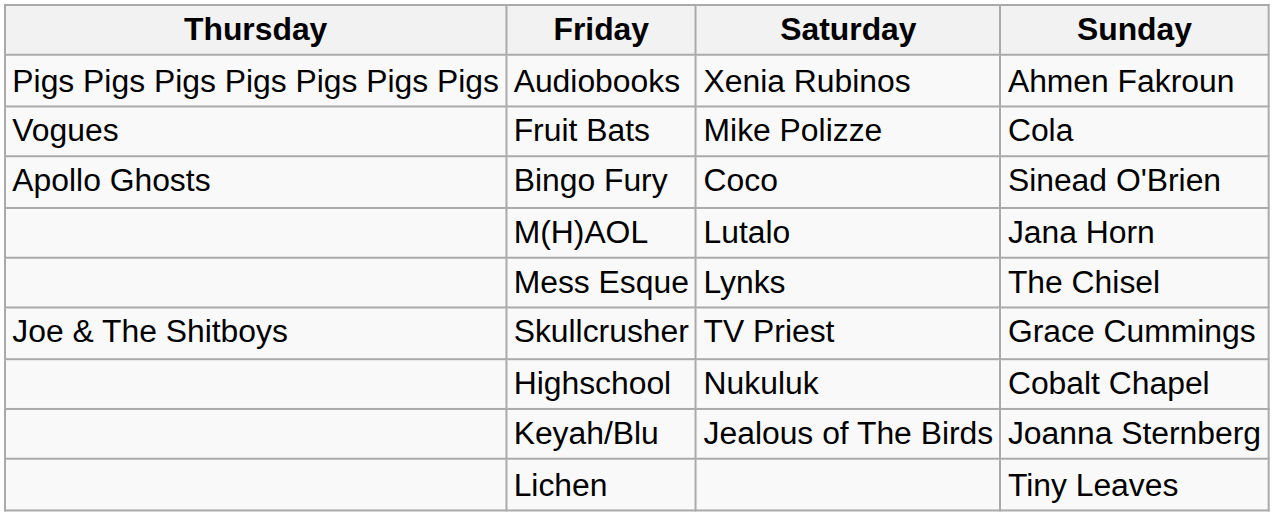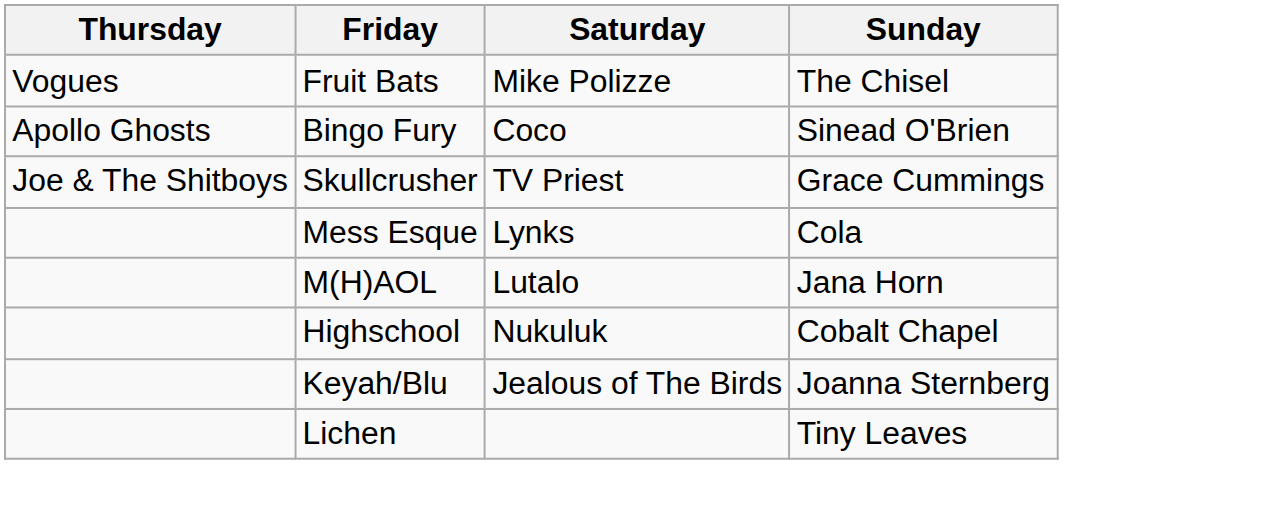- row: Pigs Pigs Pigs Pigs Pigs Pigs Pigs | Audiobooks | Xenia Rubinos | Ahmen Fakroun
Fruit Bats | Sunday: Cola -> The Chisel
rows swapped: Skullcrusher <-> M(H)AOL
Mess Esque | Sunday: The Chisel -> Cola
